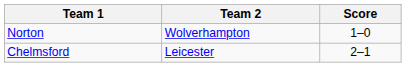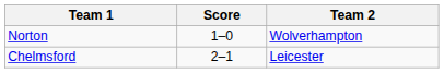columns swapped: Team 2 <-> Score
